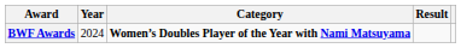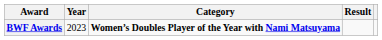BWF Awards | Year: 2024 -> 2023
